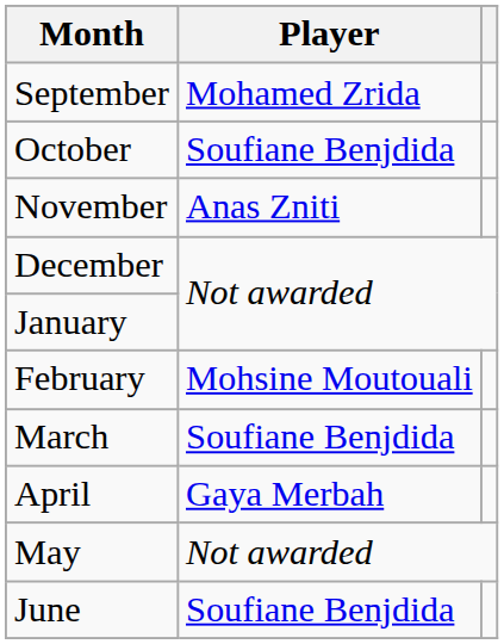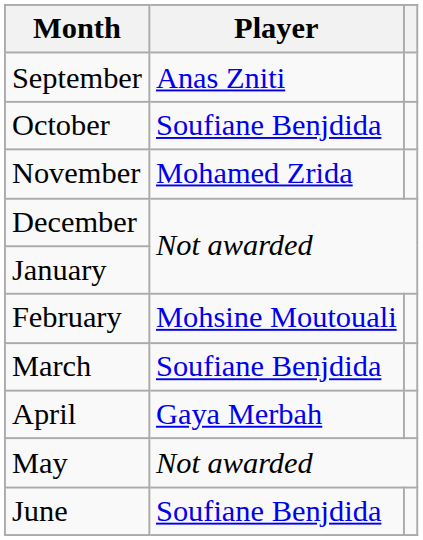September | Player: Mohamed Zrida -> Anas Zniti
November | Player: Anas Zniti -> Mohamed Zrida
